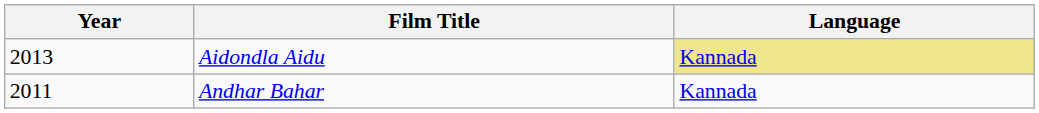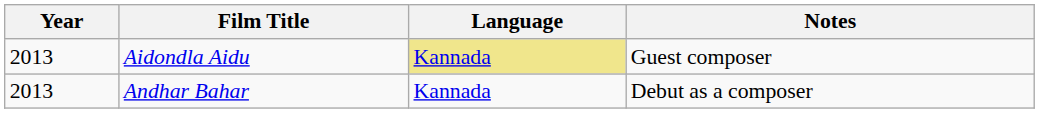+ column: Notes | Guest composer | Debut as a composer
Andhar Bahar | Year: 2011 -> 2013
